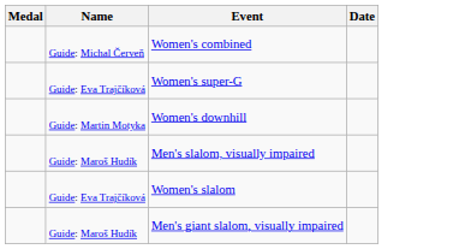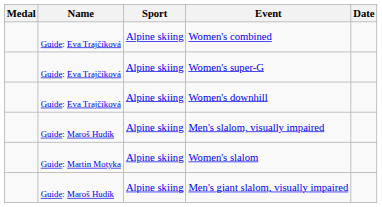+ column: Sport | Alpine skiing | Alpine skiing | Alpine skiing | Alpine skiing | Alpine skiing | Alpine skiing
Women's combined | Name: Guide: Michal Červeň -> Guide: Eva Trajčíková
Women's downhill | Name: Guide: Martin Motyka -> Guide: Eva Trajčíková
Women's slalom | Name: Guide: Eva Trajčíková -> Guide: Martin Motyka
